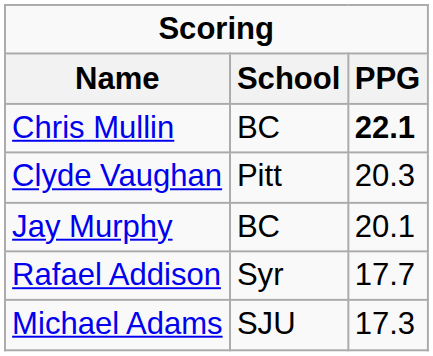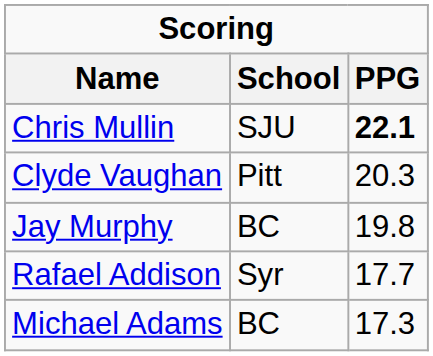Chris Mullin | School: BC -> SJU
Jay Murphy | PPG: 20.1 -> 19.8
Michael Adams | School: SJU -> BC
